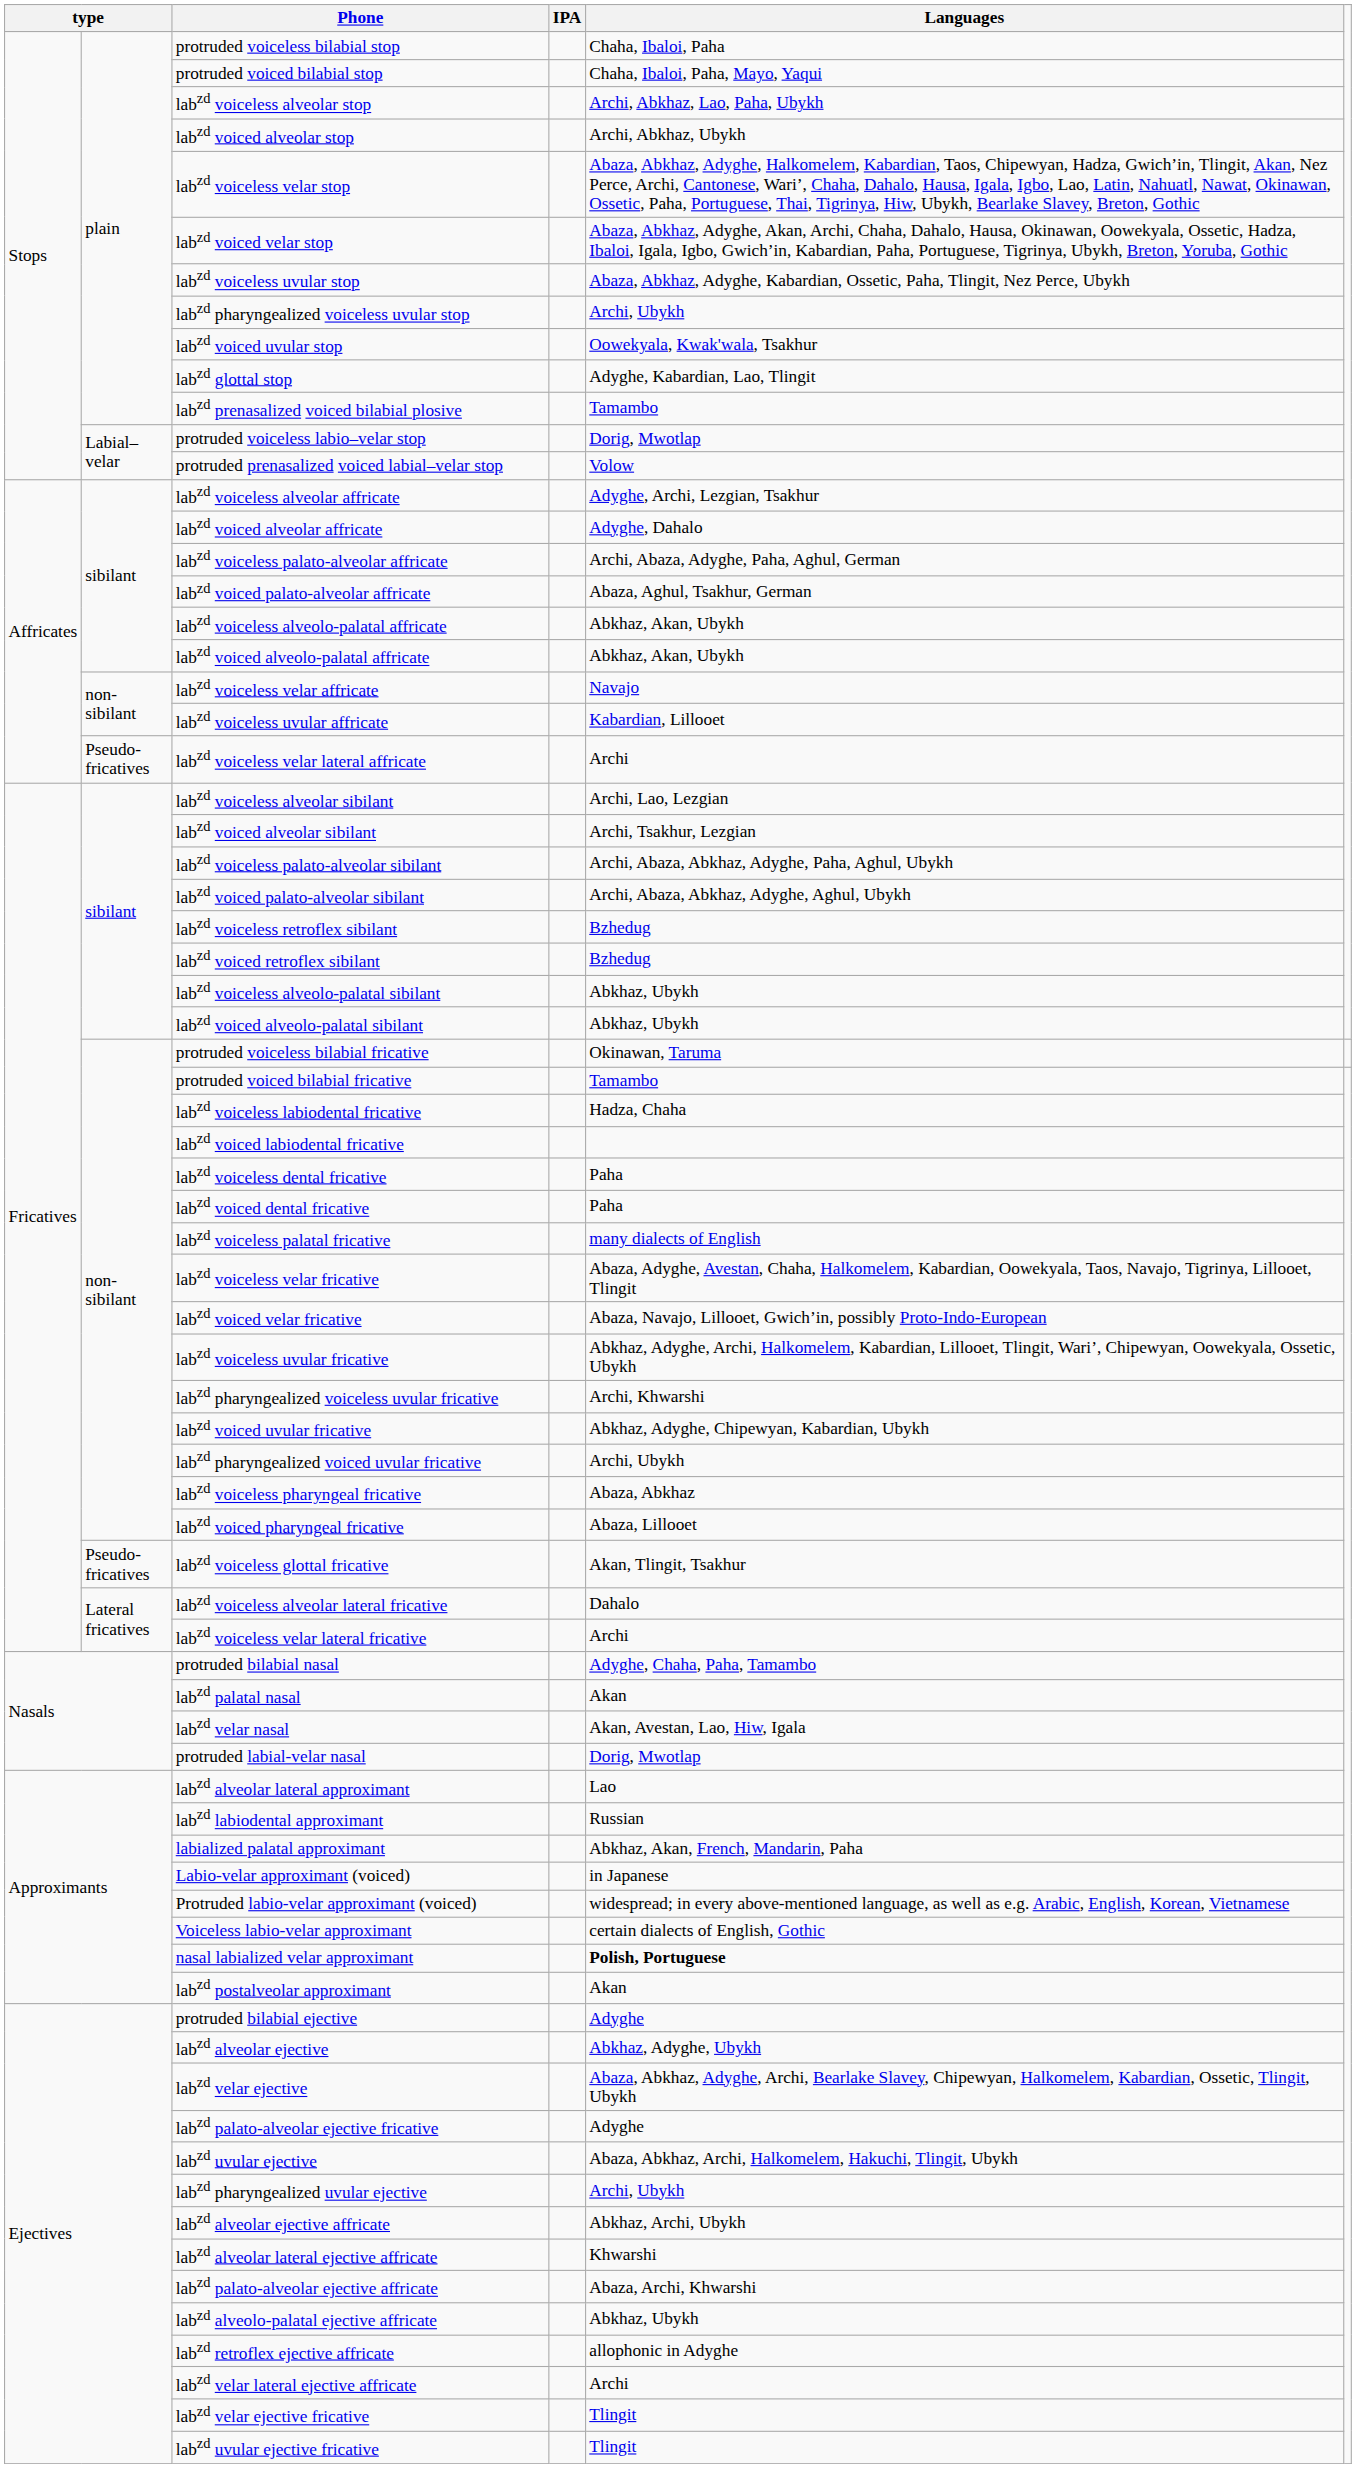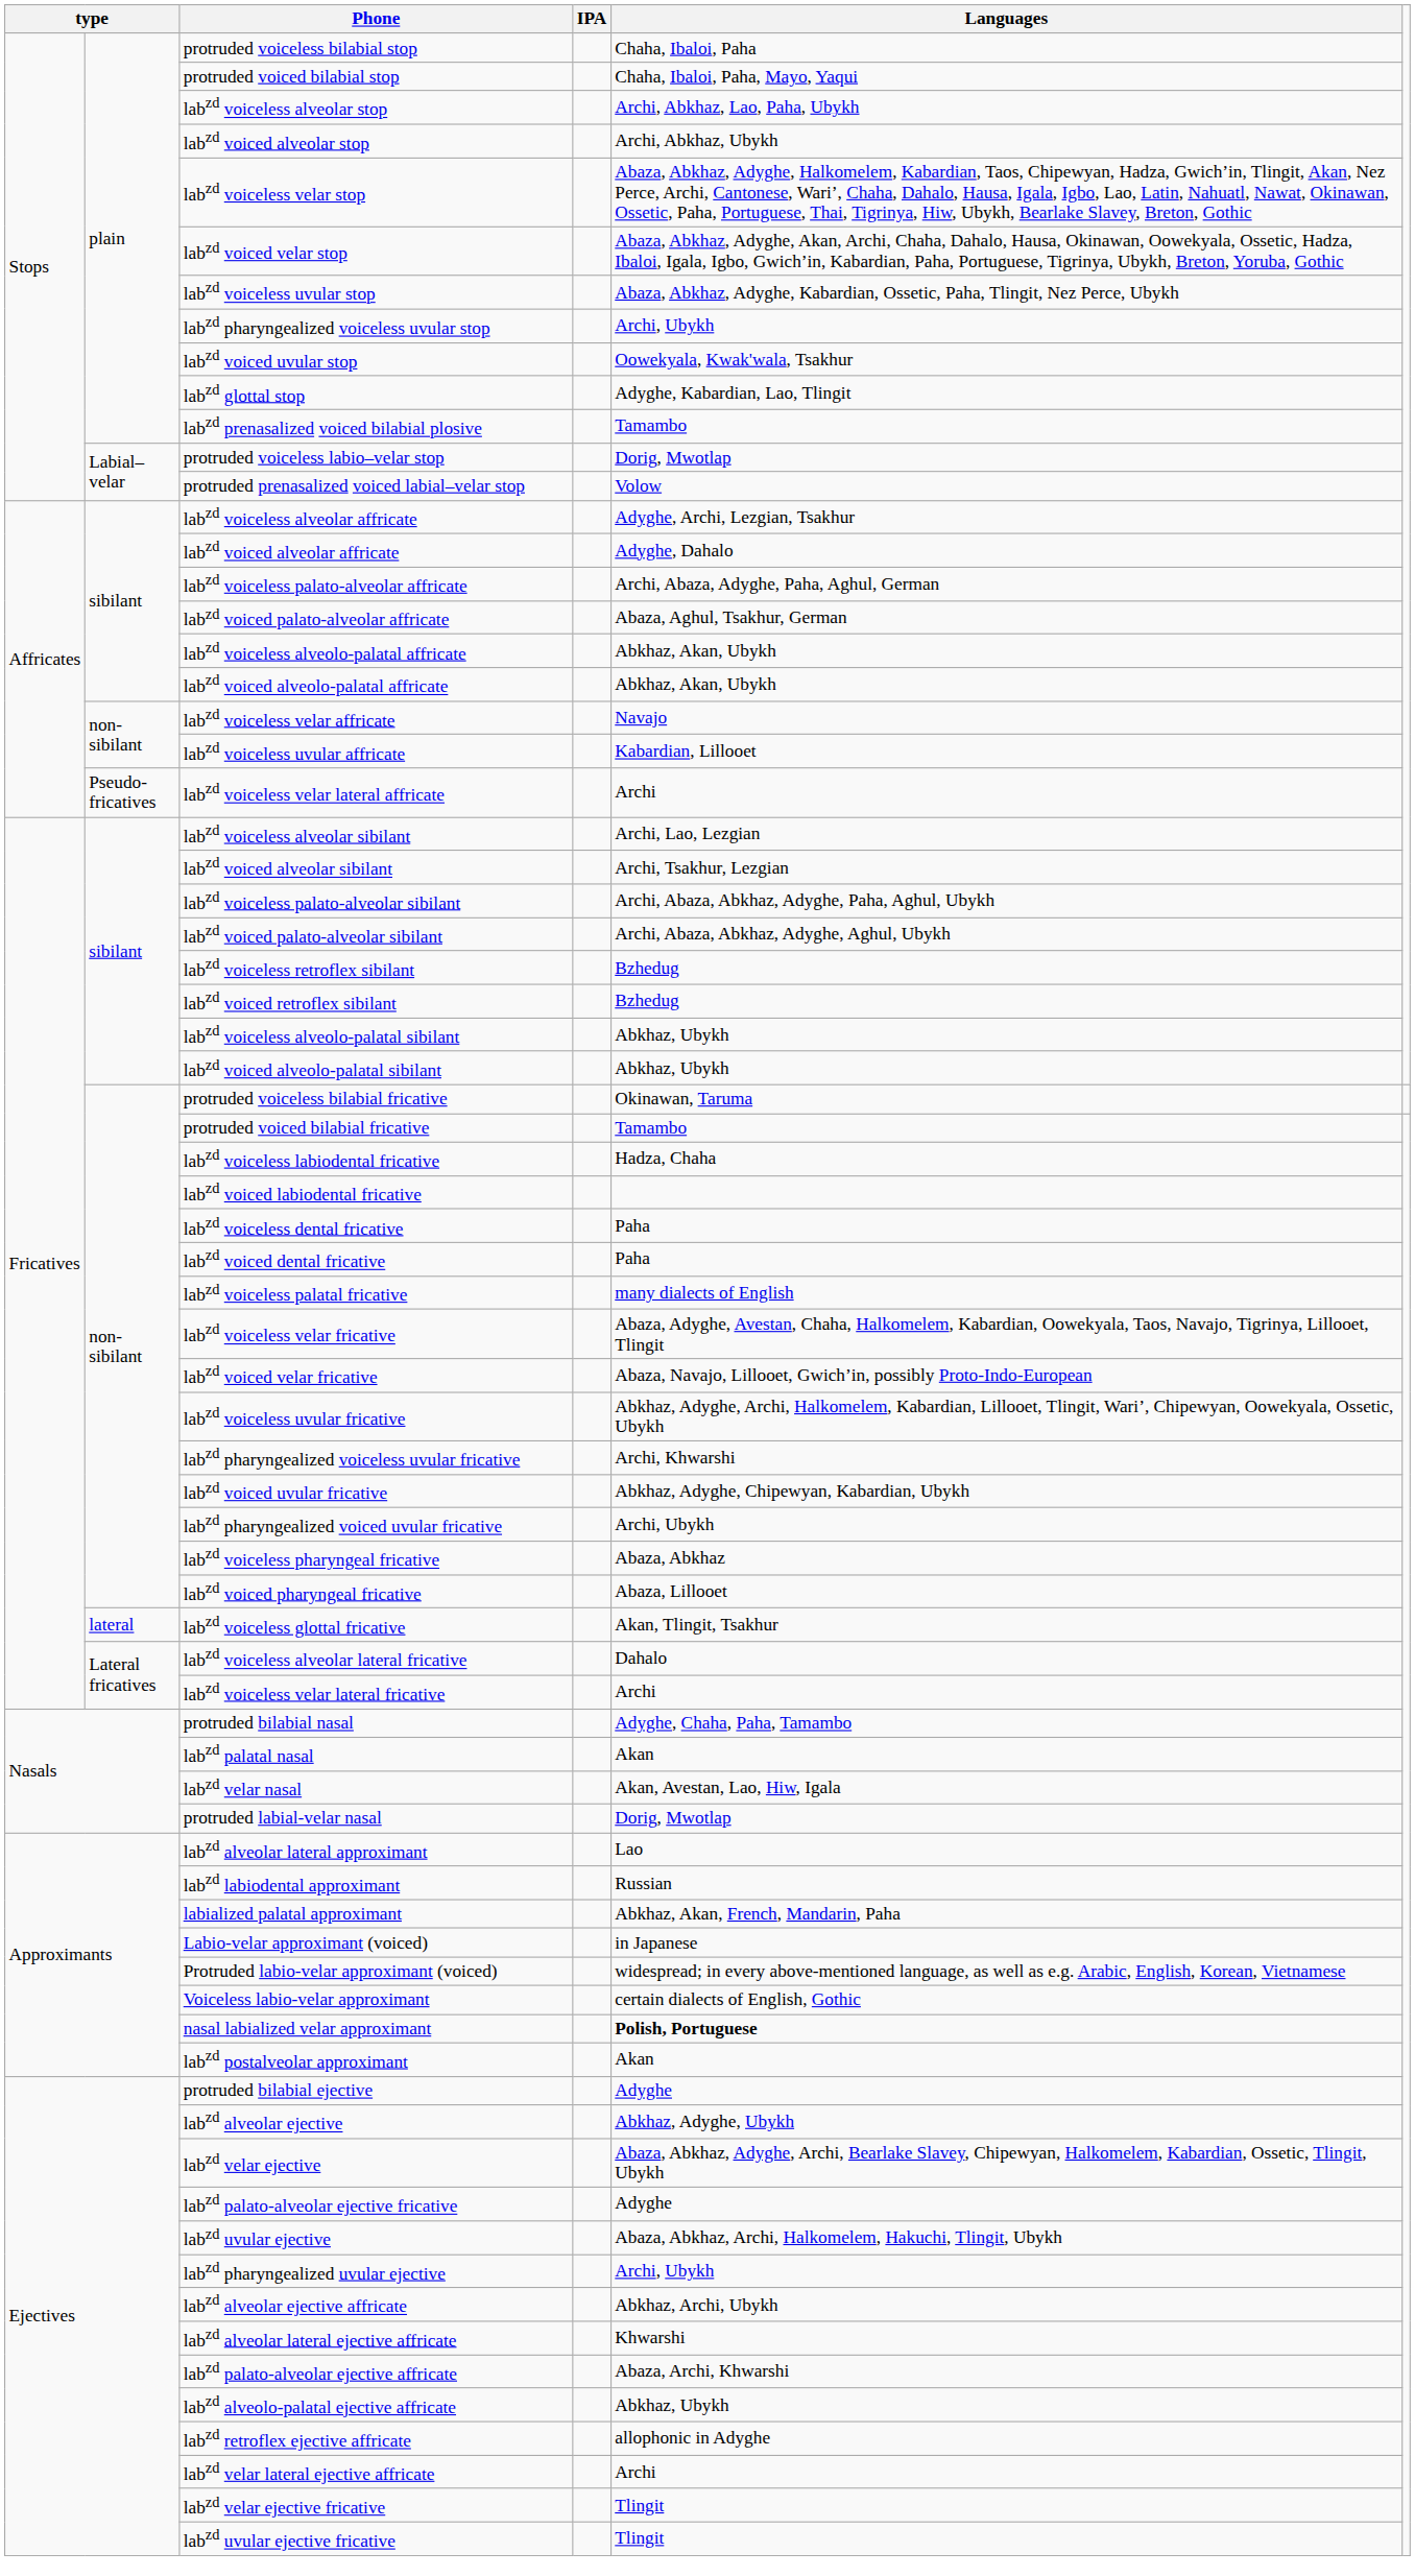labzd voiceless glottal fricative | column 2: Pseudo-fricatives -> lateral
